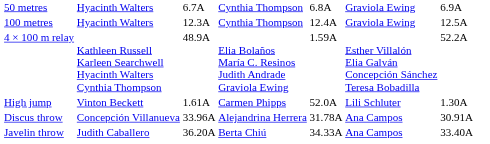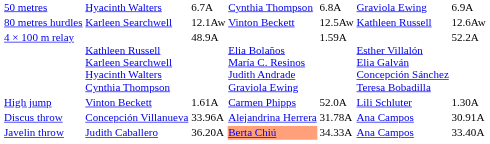- row: 100 metres | Hyacinth Walters | 12.3A | Cynthia Thompson | 12.4A | Graviola Ewing | 12.5A
+ row: 80 metres hurdles | Karleen Searchwell | 12.1Aw | Vinton Beckett | 12.5Aw | Kathleen Russell | 12.6Aw
Javelin throw | column 4: no background -> lightsalmon background
